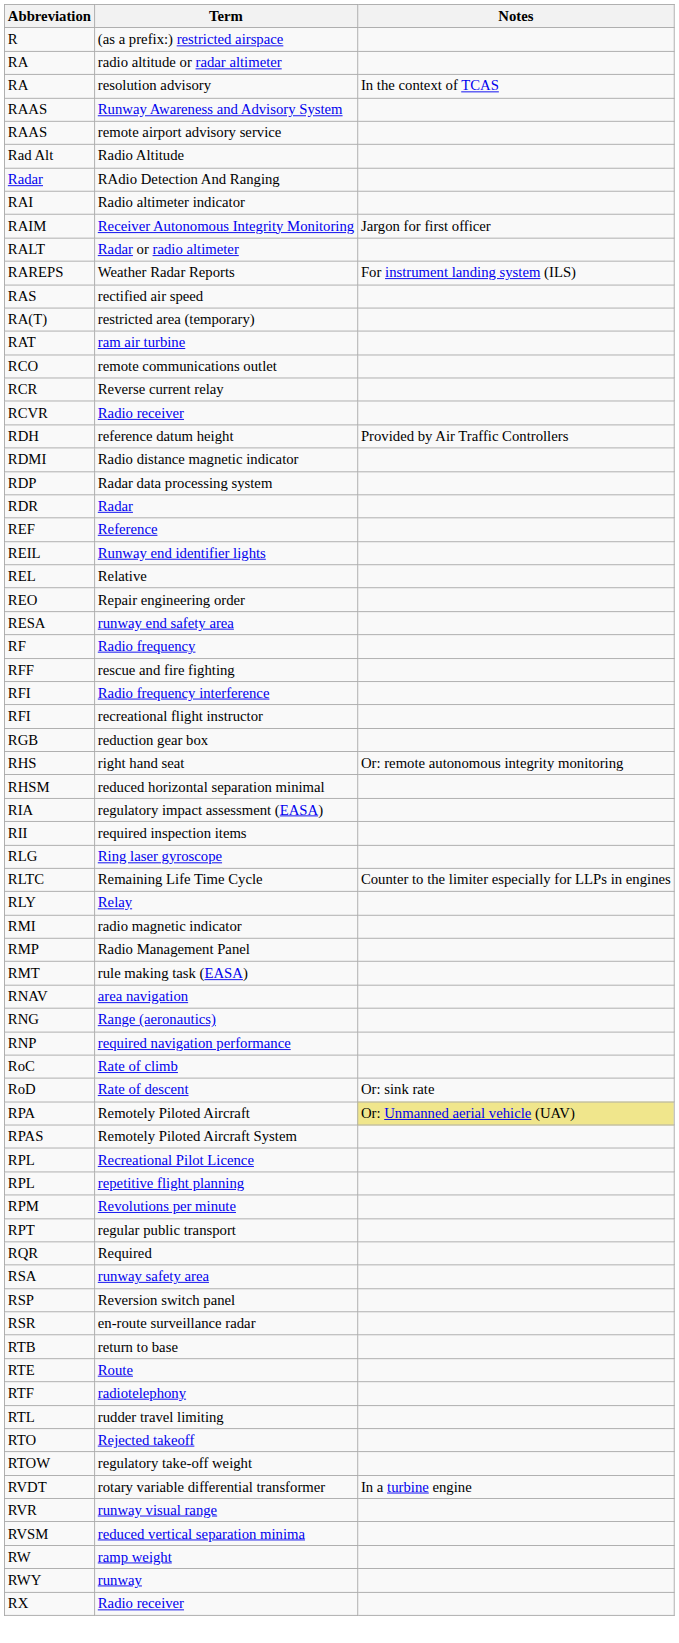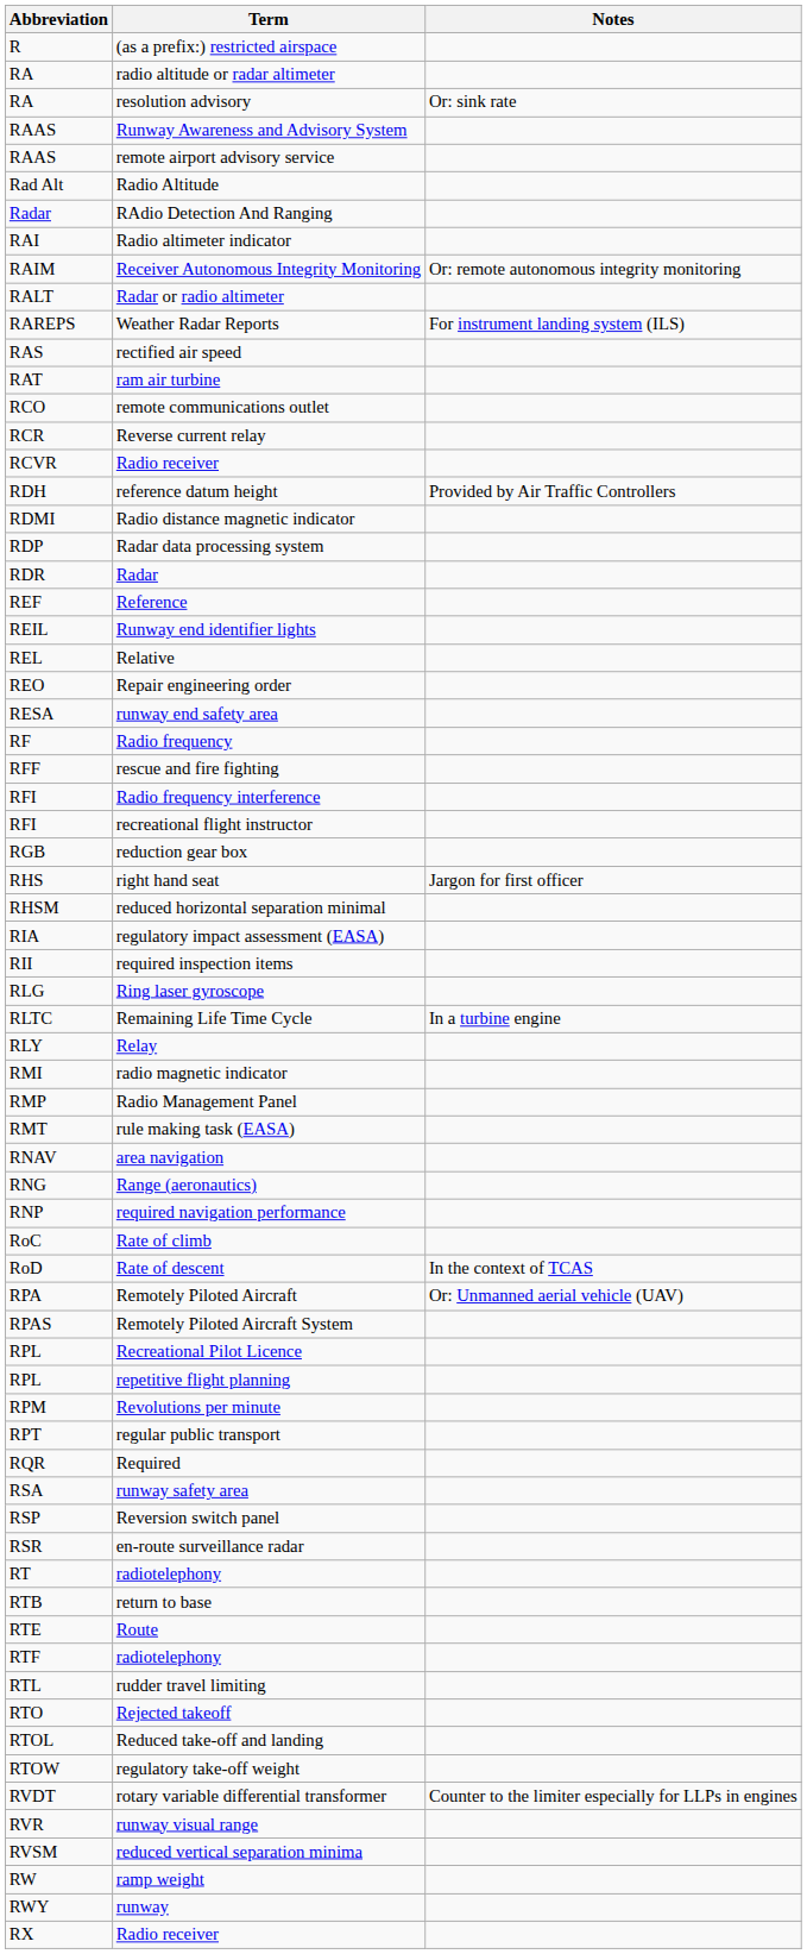resolution advisory | Notes: In the context of TCAS -> Or: sink rate
Receiver Autonomous Integrity Monitoring | Notes: Jargon for first officer -> Or: remote autonomous integrity monitoring
- row: RA(T) | restricted area (temporary)
right hand seat | Notes: Or: remote autonomous integrity monitoring -> Jargon for first officer
Remaining Life Time Cycle | Notes: Counter to the limiter especially for LLPs in engines -> In a turbine engine
Rate of descent | Notes: Or: sink rate -> In the context of TCAS
Remotely Piloted Aircraft | Notes: khaki background -> no background
+ row: RT | radiotelephony
+ row: RTOL | Reduced take-off and landing
rotary variable differential transformer | Notes: In a turbine engine -> Counter to the limiter especially for LLPs in engines
